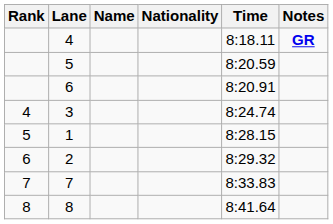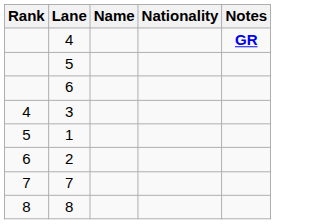- column: Time | 8:18.11 | 8:20.59 | 8:20.91 | 8:24.74 | 8:28.15 | 8:29.32 | 8:33.83 | 8:41.64
